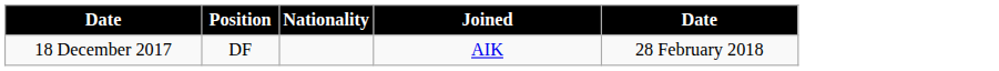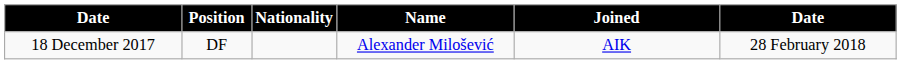+ column: Name | Alexander Milošević
